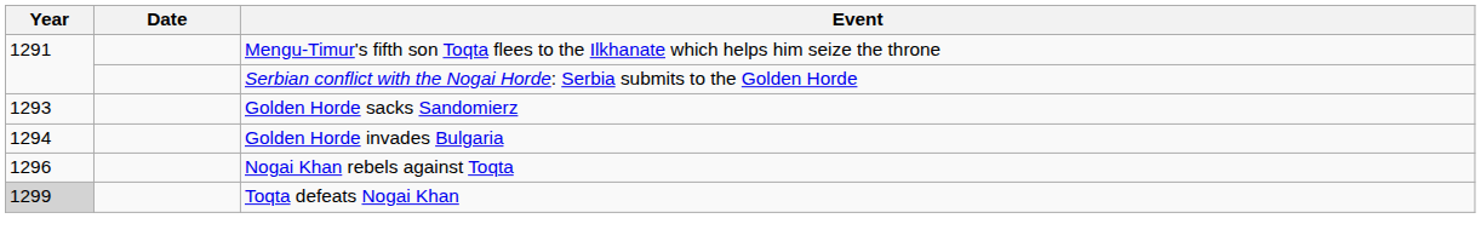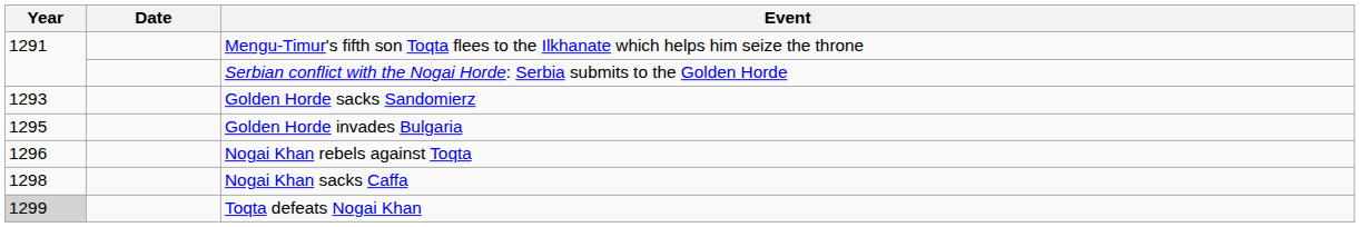Golden Horde invades Bulgaria | Year: 1294 -> 1295
+ row: 1298 | Nogai Khan sacks Caffa
